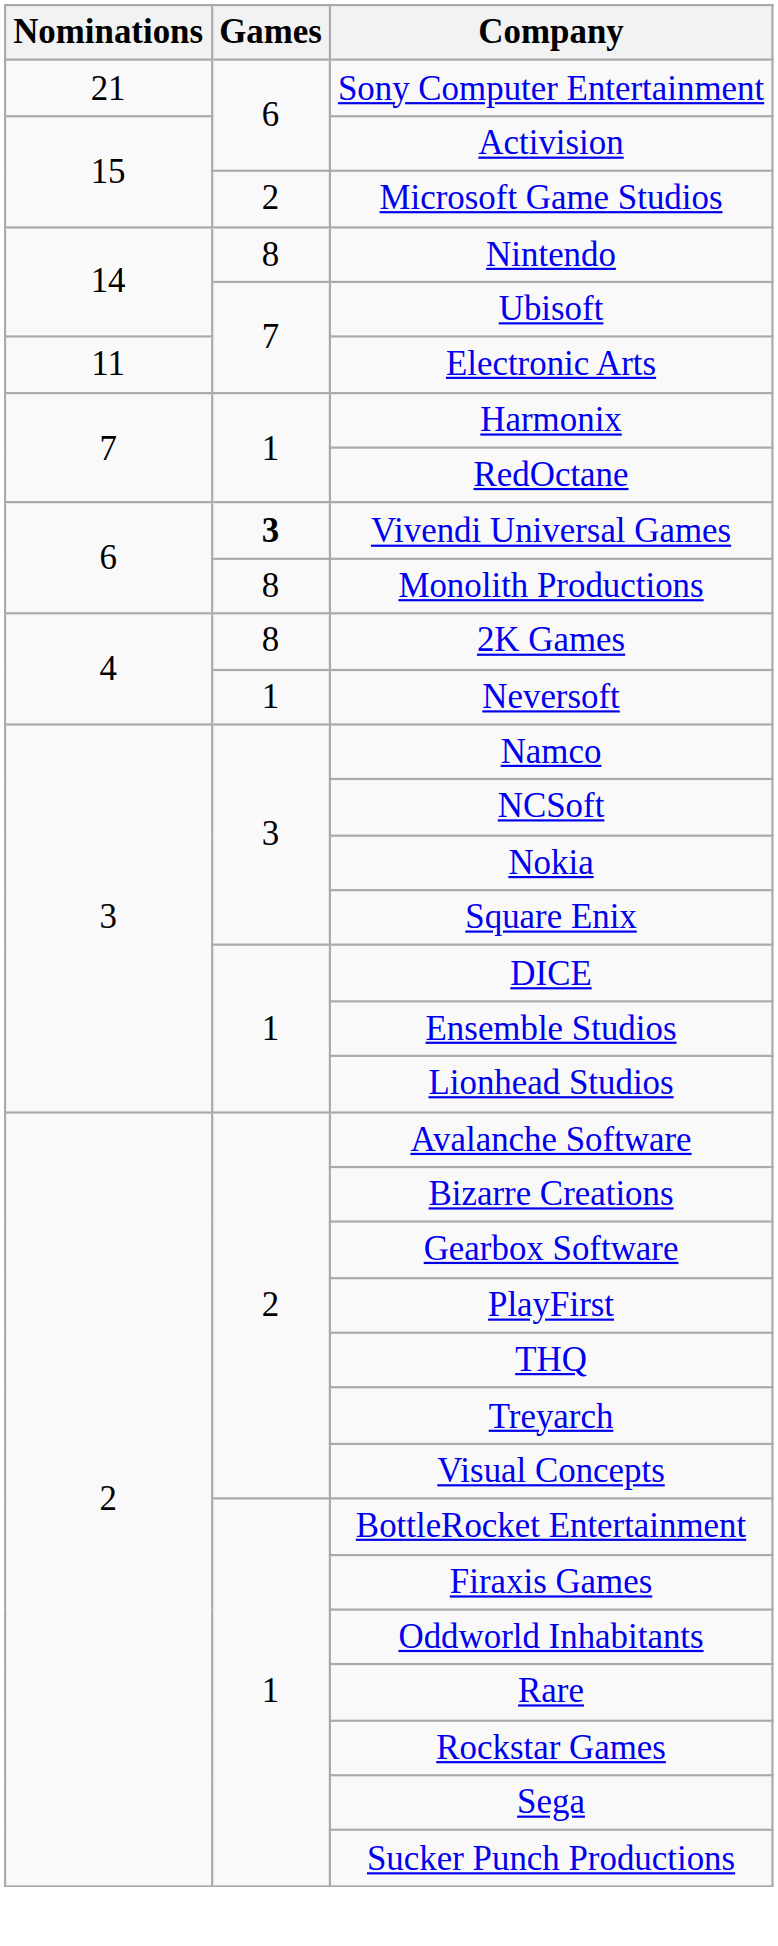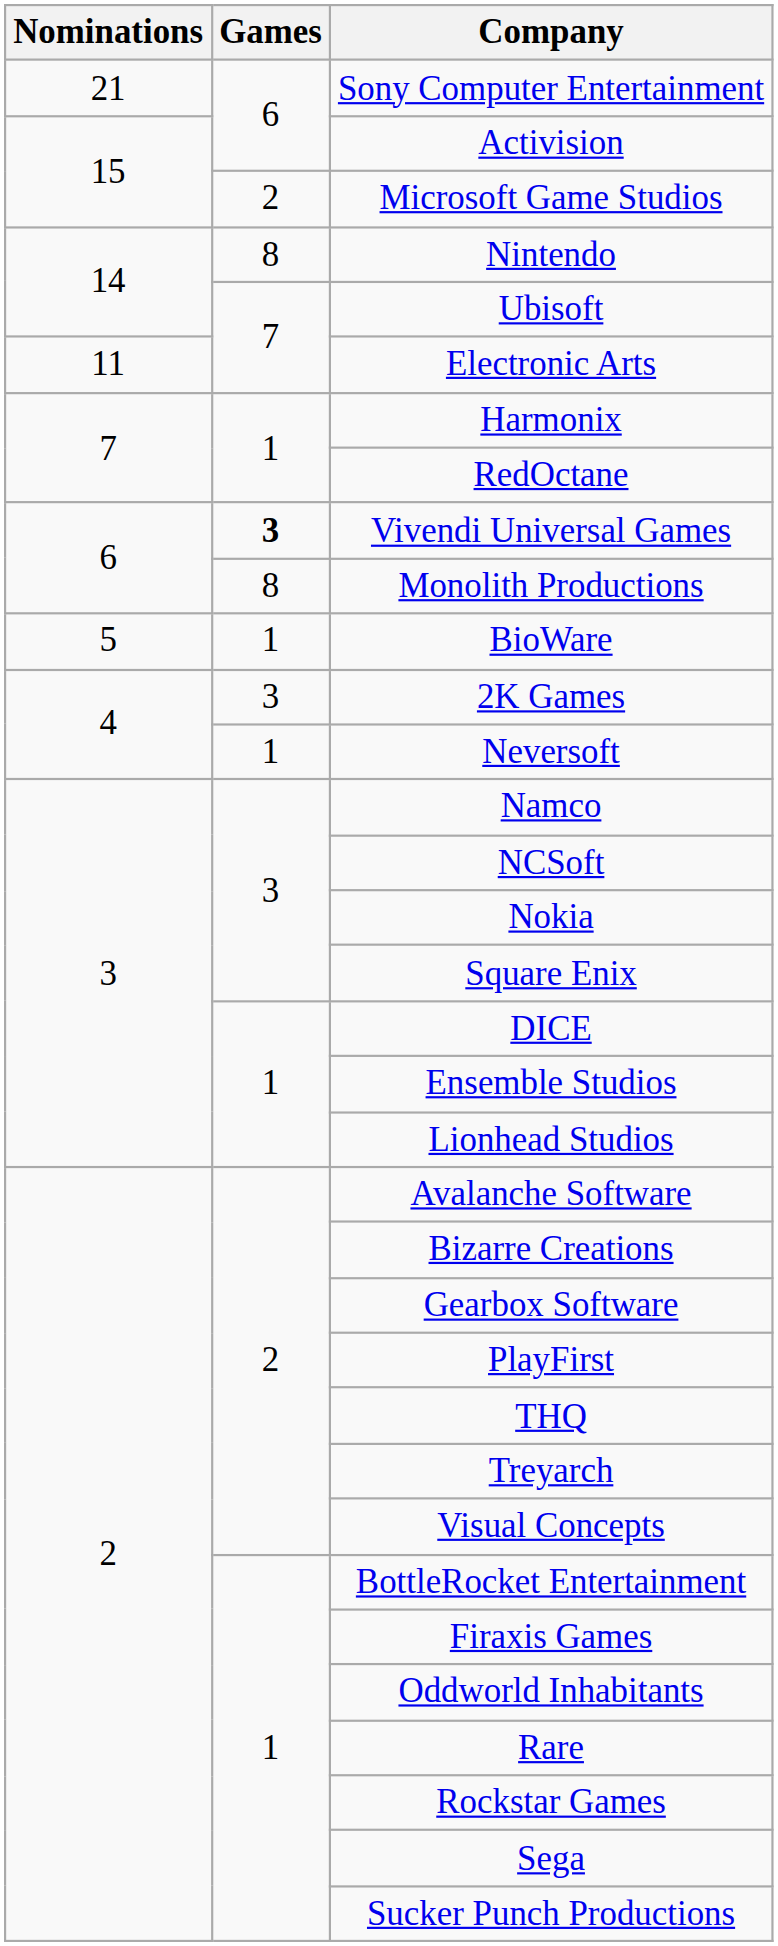+ row: 5 | 1 | BioWare
2K Games | Games: 8 -> 3
